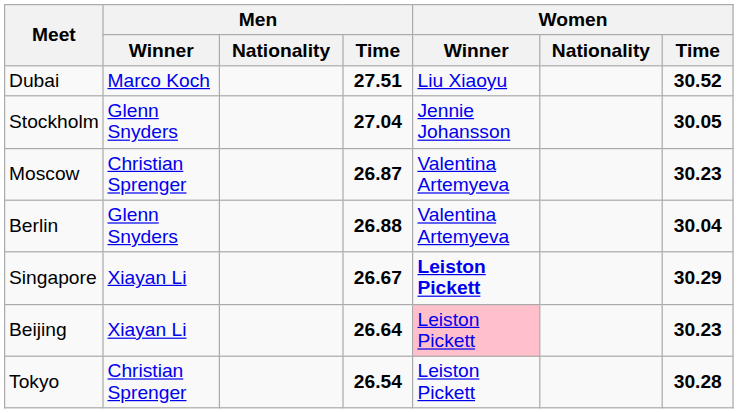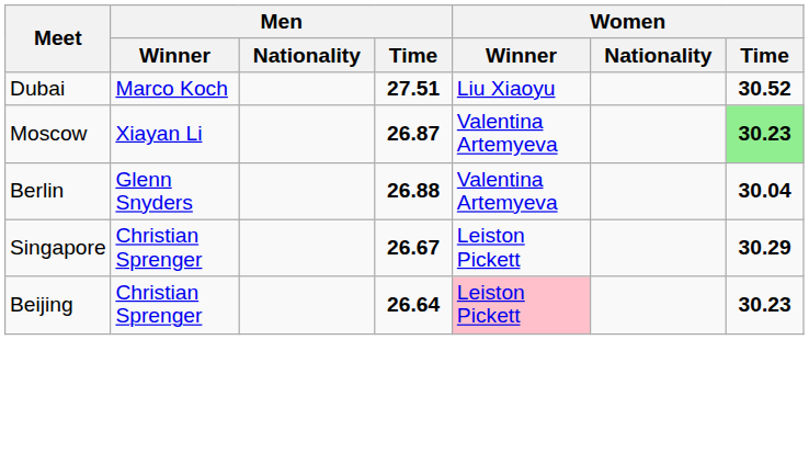- row: Stockholm | Glenn Snyders | 27.04 | Jennie Johansson | 30.05
Moscow | Men / Winner: Christian Sprenger -> Xiayan Li
Moscow | Women / Time: no background -> lightgreen background
Singapore | Men / Winner: Xiayan Li -> Christian Sprenger
Singapore | Women / Winner: bold -> normal
Beijing | Men / Winner: Xiayan Li -> Christian Sprenger
- row: Tokyo | Christian Sprenger | 26.54 | Leiston Pickett | 30.28
